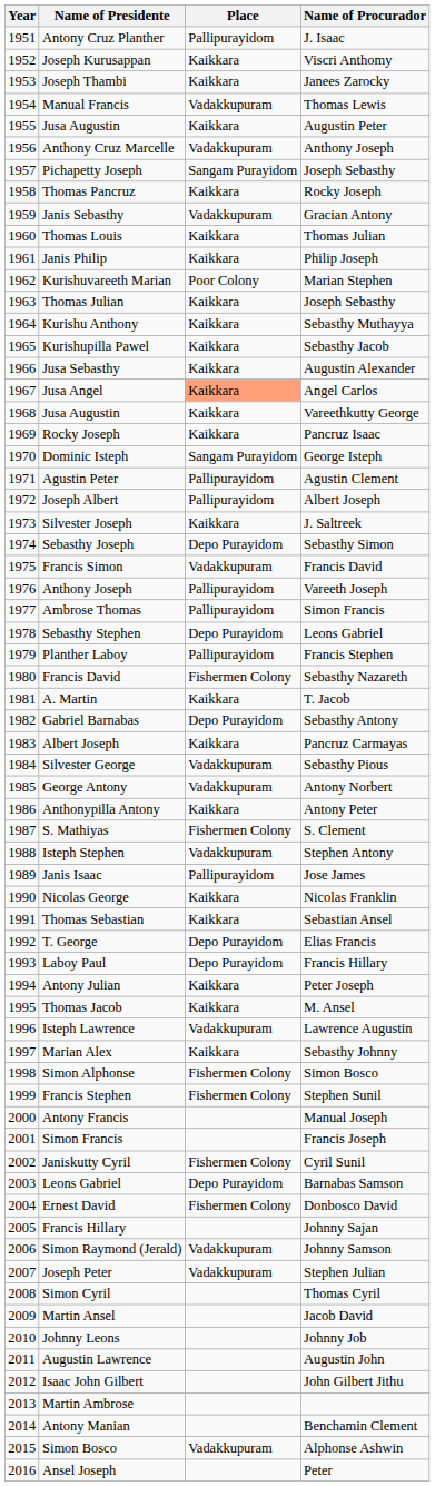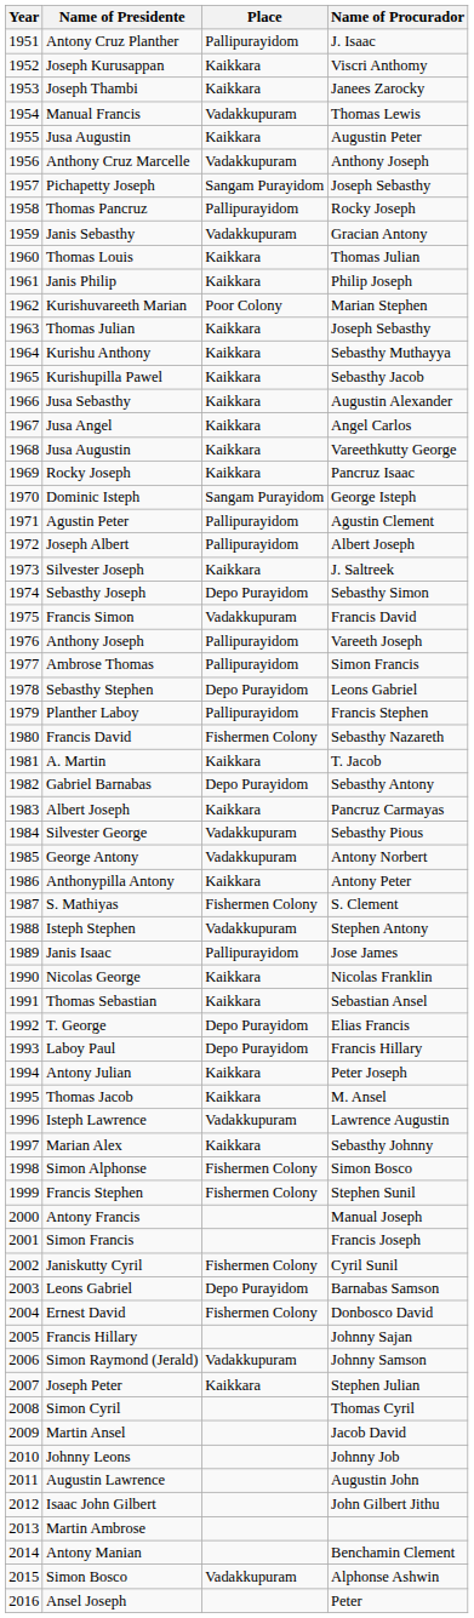Thomas Pancruz | Place: Kaikkara -> Pallipurayidom
Jusa Angel | Place: lightsalmon background -> no background
Joseph Peter | Place: Vadakkupuram -> Kaikkara
